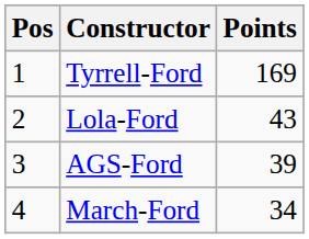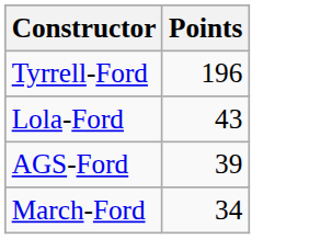- column: Pos | 1 | 2 | 3 | 4
Tyrrell-Ford | Points: 169 -> 196
